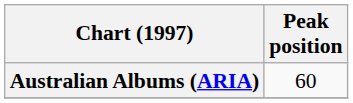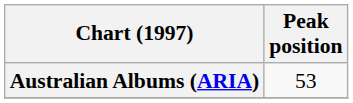Australian Albums (ARIA) | Peak position: 60 -> 53
